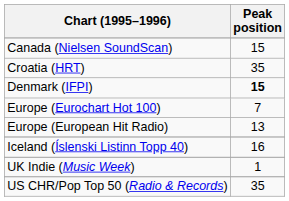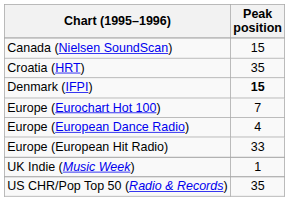+ row: Europe (European Dance Radio) | 4
Europe (European Hit Radio) | Peak position: 13 -> 33
- row: Iceland (Íslenski Listinn Topp 40) | 16
